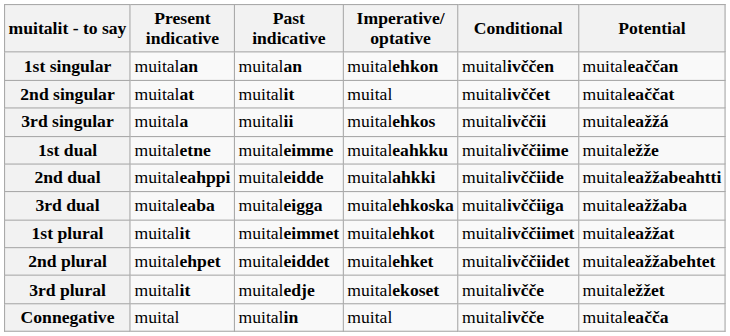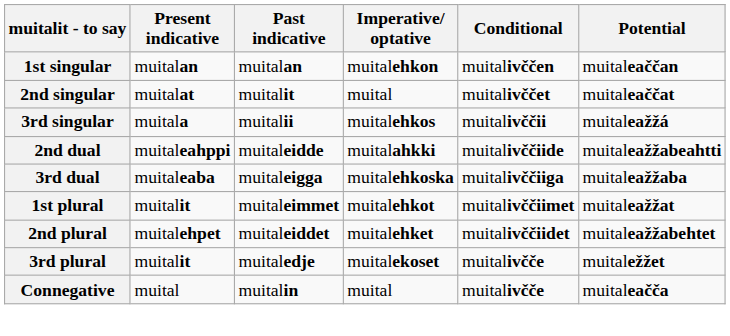- row: 1st dual | muitaletne | muitaleimme | muitaleahkku | muitalivččiime | muitaležže
